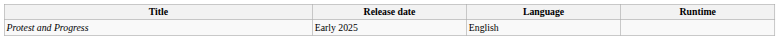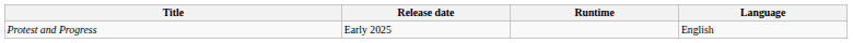columns swapped: Runtime <-> Language
